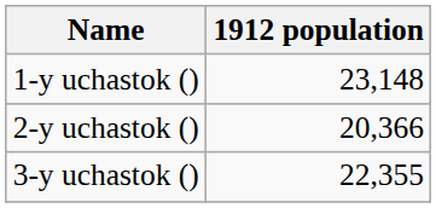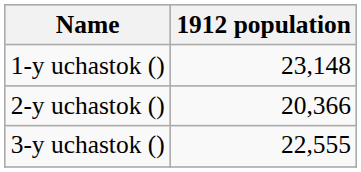3-y uchastok () | 1912 population: 22,355 -> 22,555
